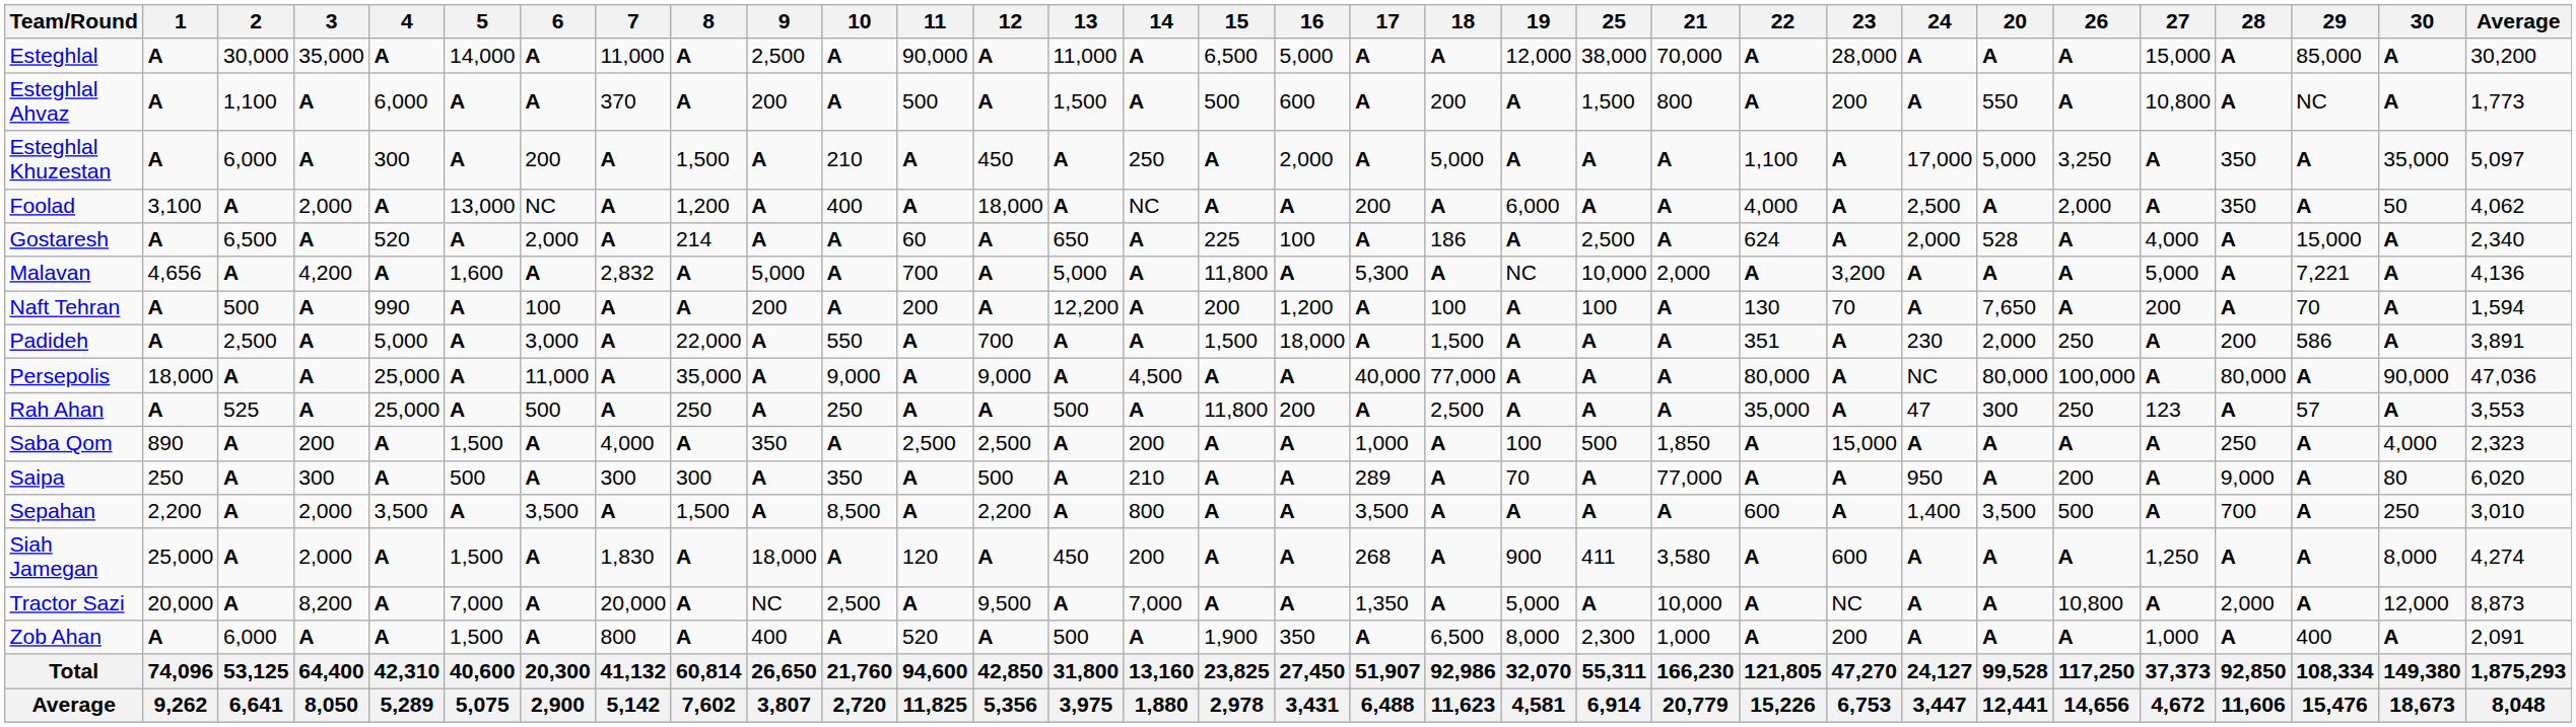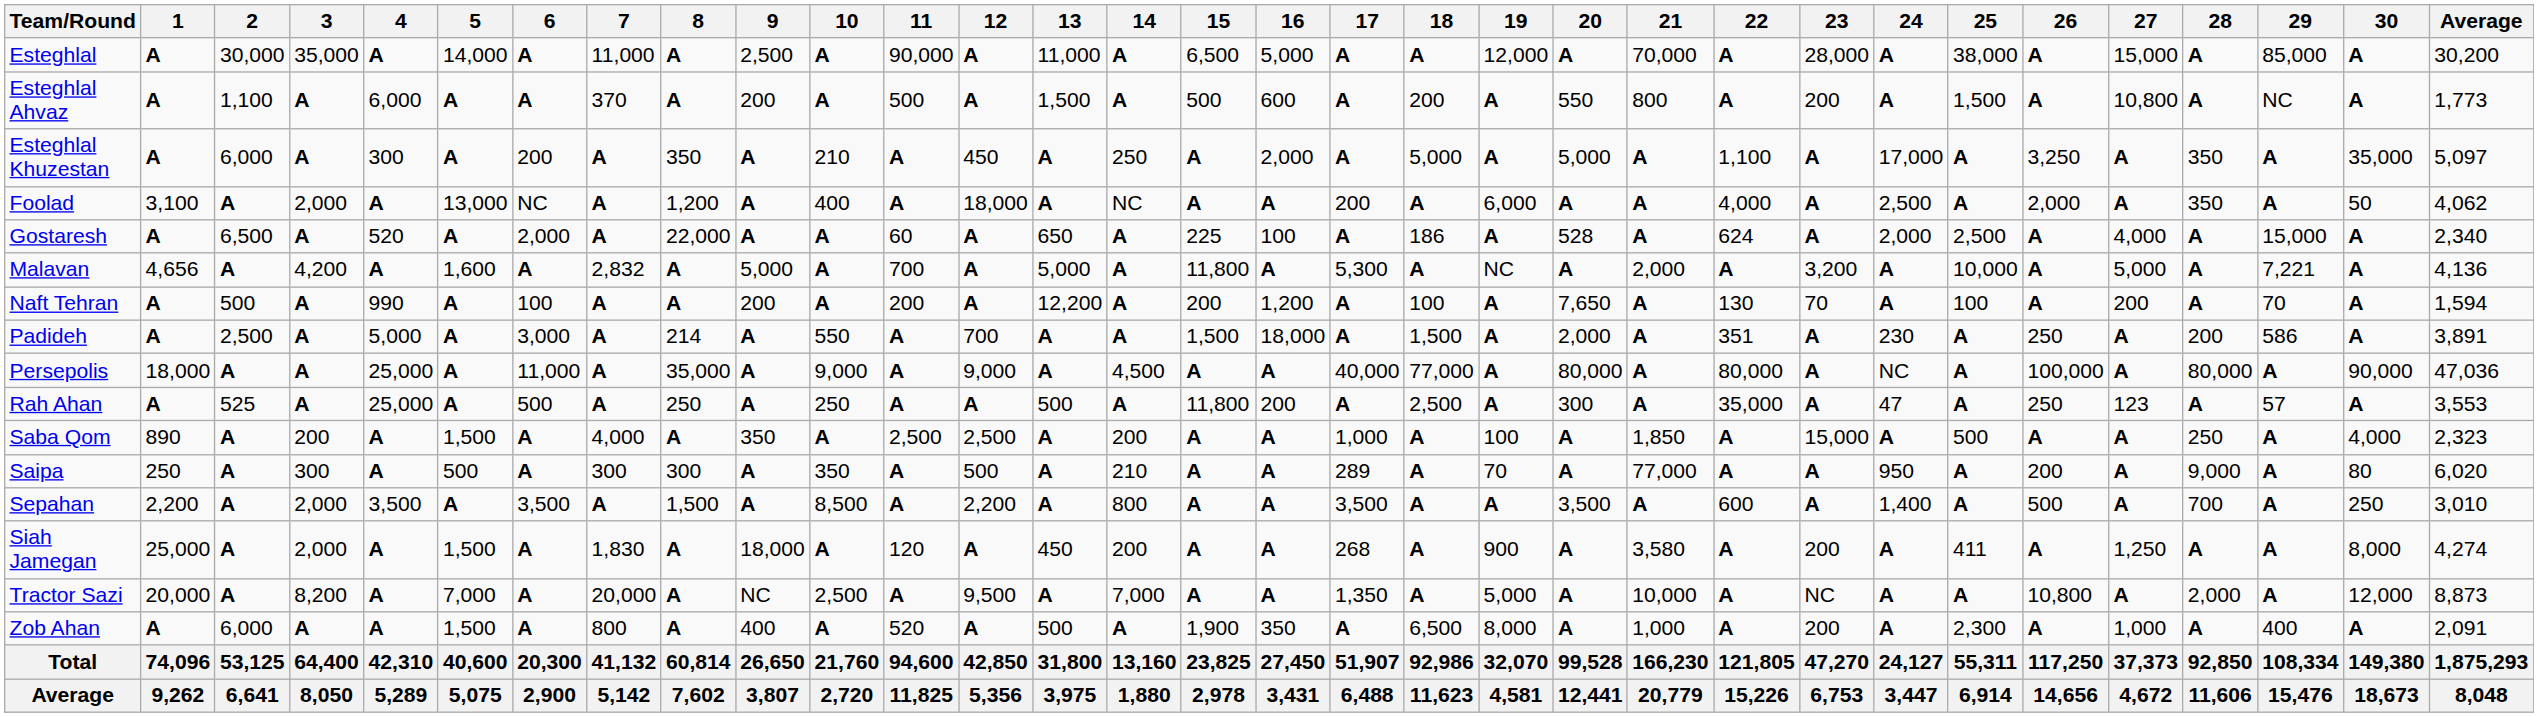columns swapped: 20 <-> 25
Esteghlal Khuzestan | 8: 1,500 -> 350
Gostaresh | 8: 214 -> 22,000
Padideh | 8: 22,000 -> 214
Siah Jamegan | 23: 600 -> 200
